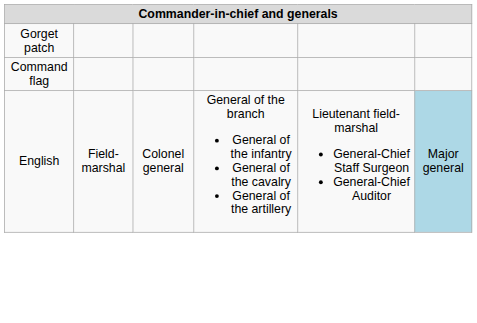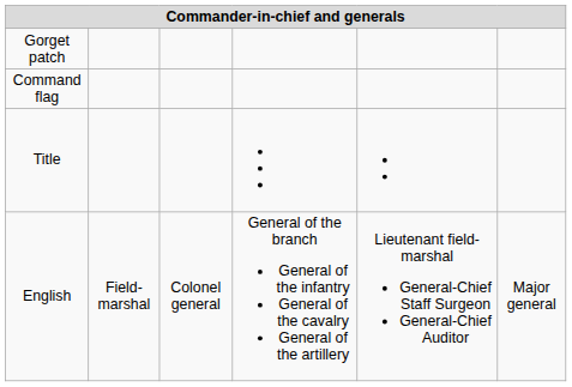+ row: Title
English | column 6: lightblue background -> no background
